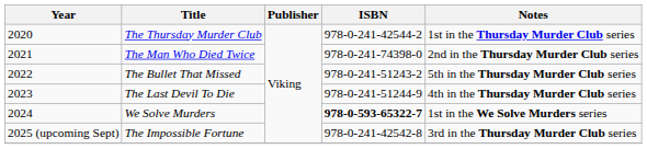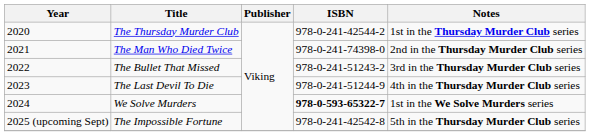The Bullet That Missed | Notes: 5th in the Thursday Murder Club series -> 3rd in the Thursday Murder Club series
The Impossible Fortune | Notes: 3rd in the Thursday Murder Club series -> 5th in the Thursday Murder Club series
